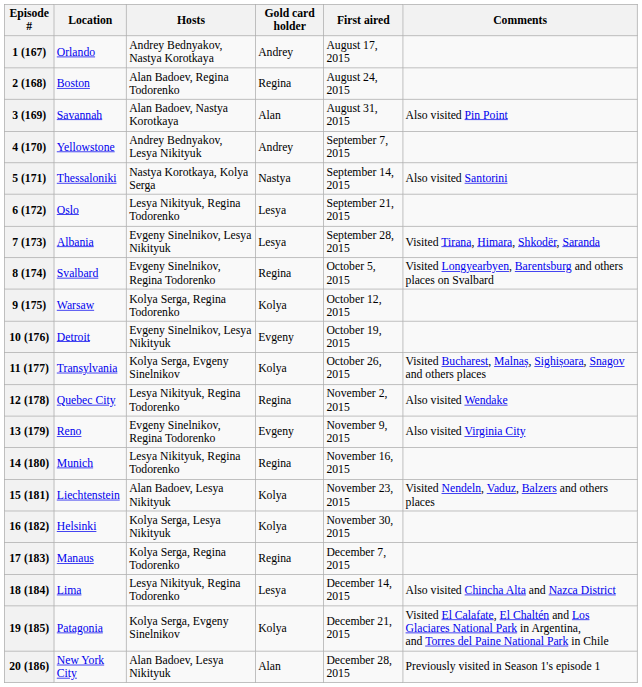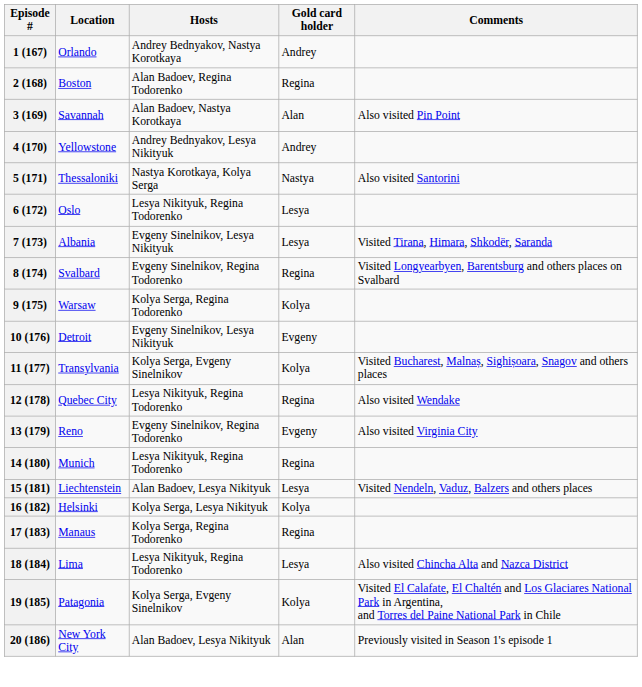- column: First aired | August 17, 2015 | August 24, 2015 | August 31, 2015 | September 7, 2015 | September 14, 2015 | September 21, 2015 | September 28, 2015 | October 5, 2015 | October 12, 2015 | October 19, 2015 | October 26, 2015 | November 2, 2015 | November 9, 2015 | November 16, 2015 | November 23, 2015 | November 30, 2015 | December 7, 2015 | December 14, 2015 | December 21, 2015 | December 28, 2015
15 (181) | Gold card holder: Kolya -> Lesya
